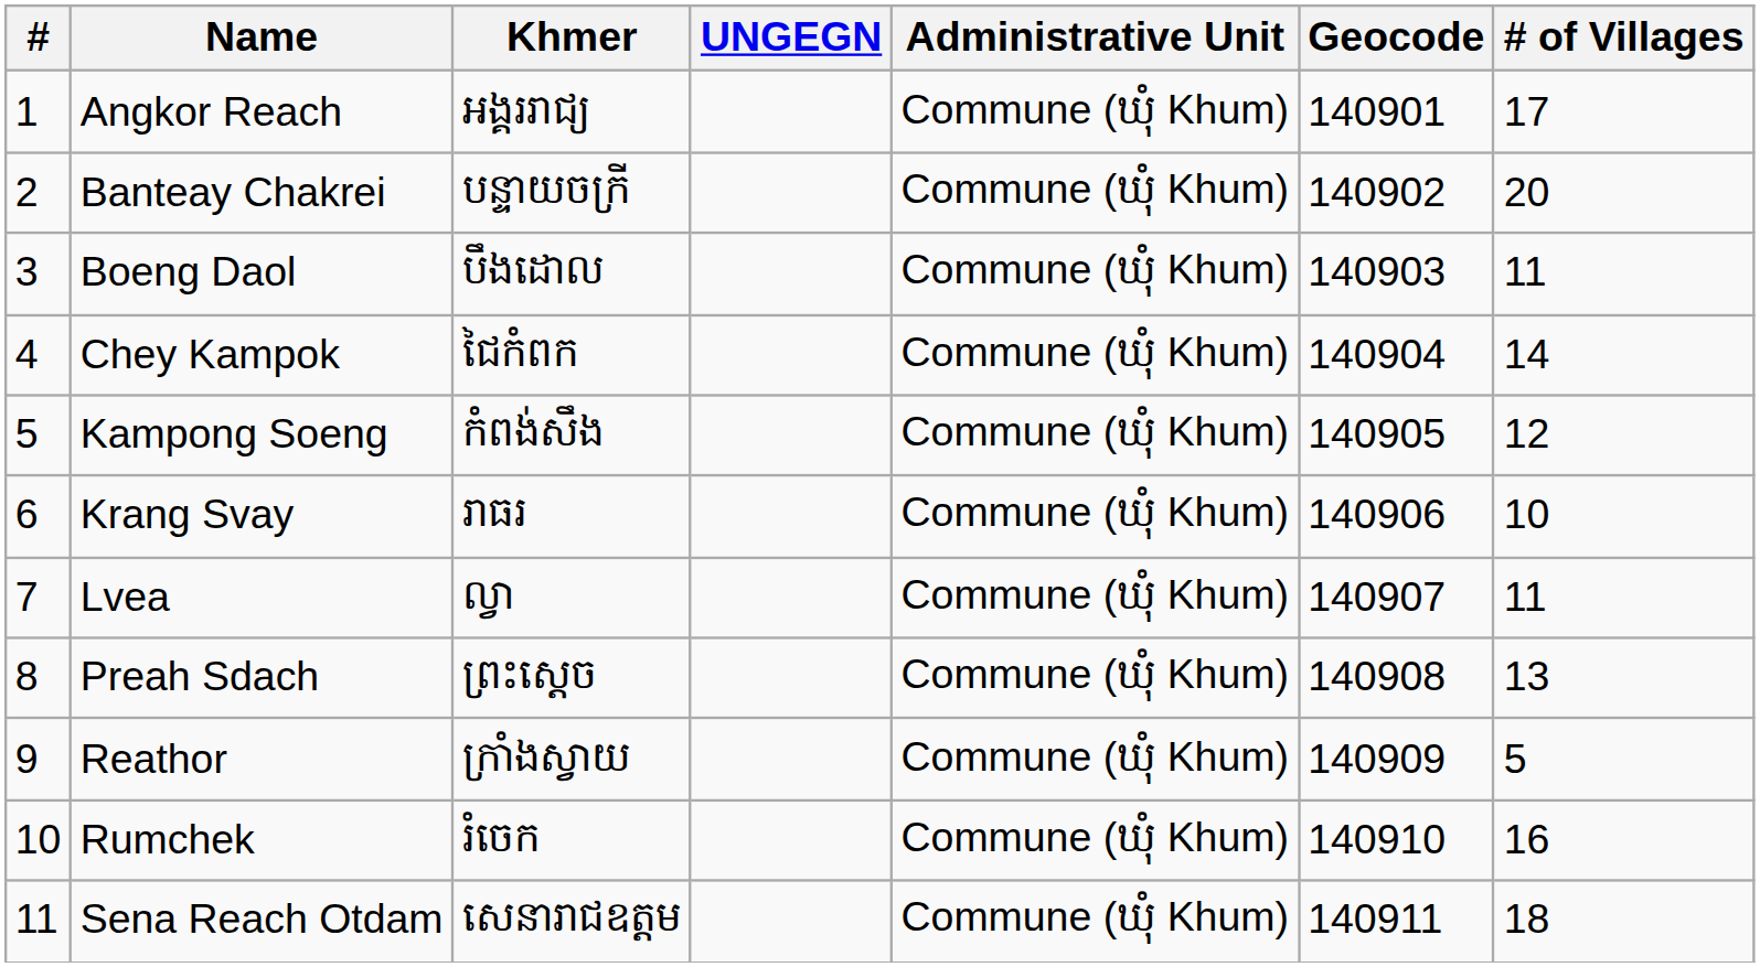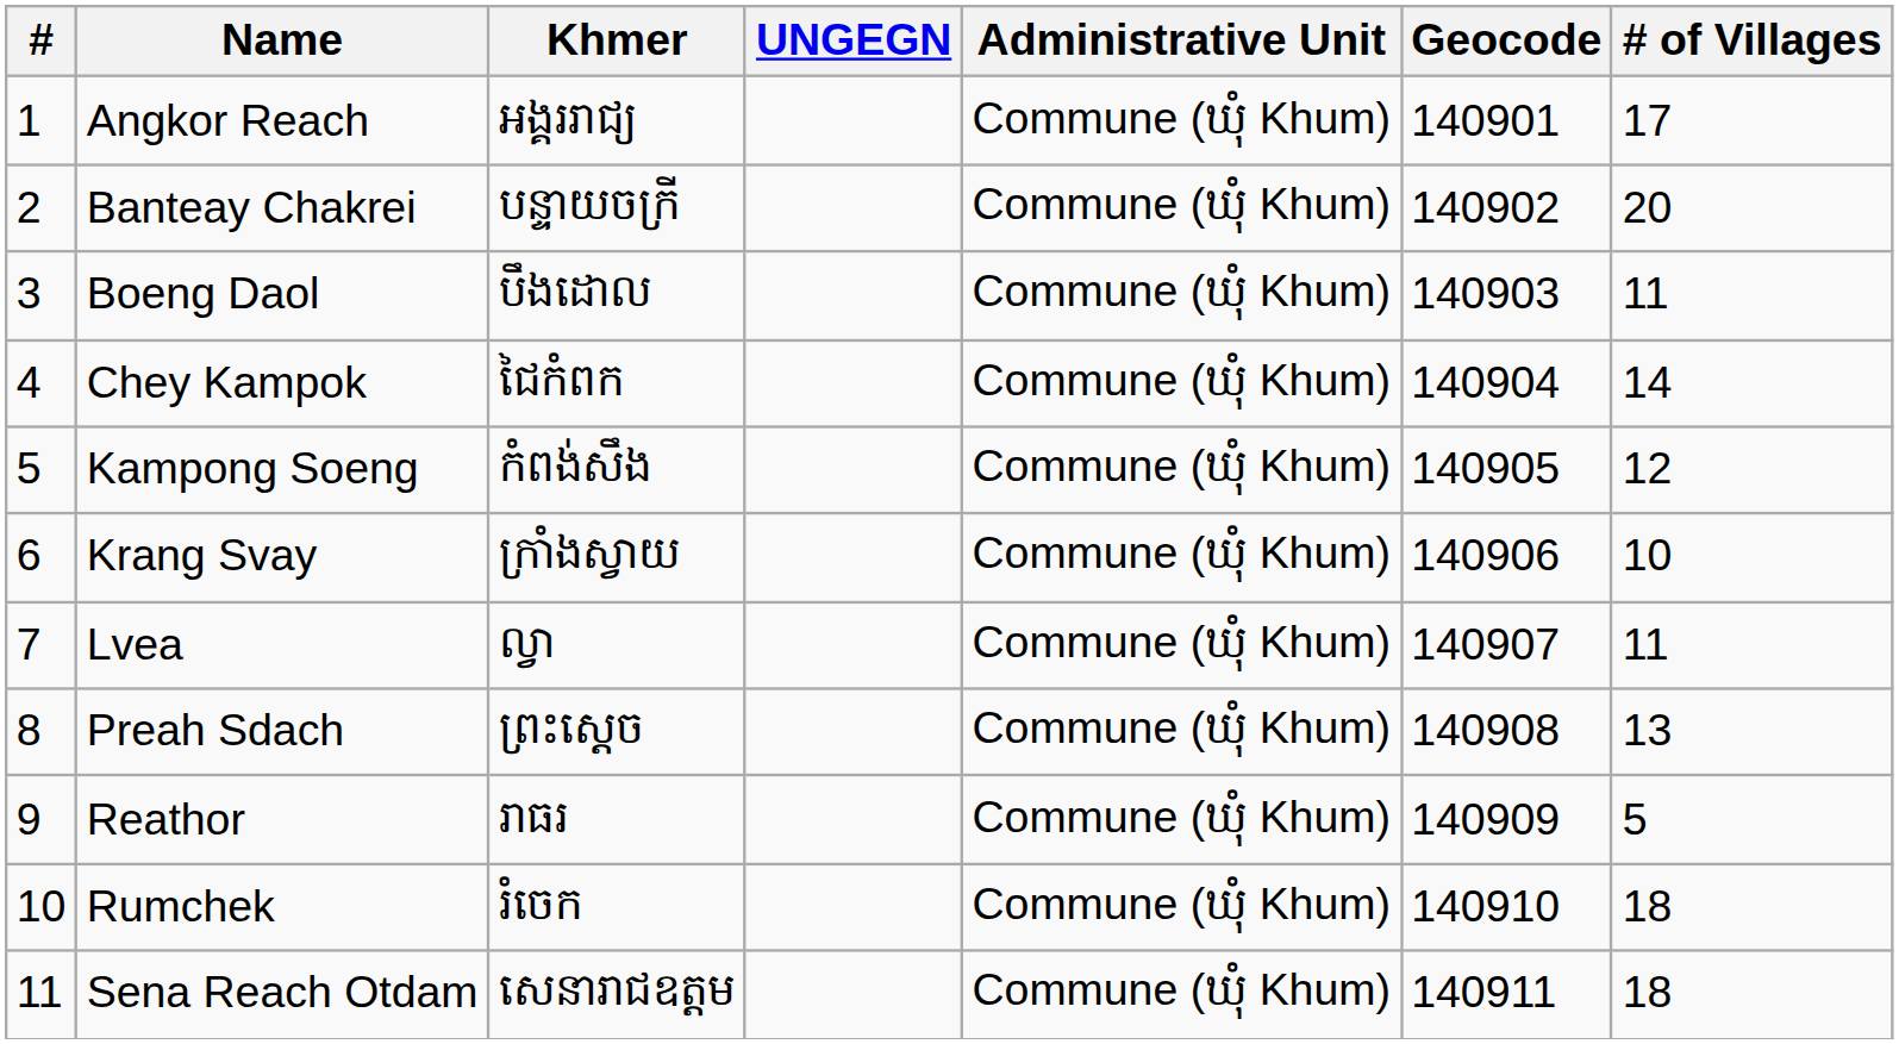Krang Svay | Khmer: រាធរ -> ក្រាំងស្វាយ
Reathor | Khmer: ក្រាំងស្វាយ -> រាធរ
Rumchek | # of Villages: 16 -> 18
